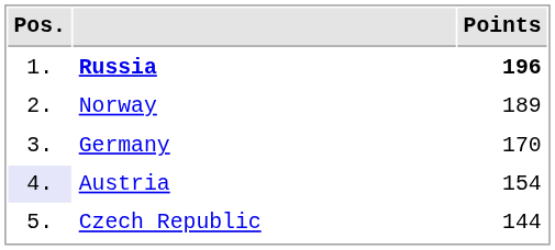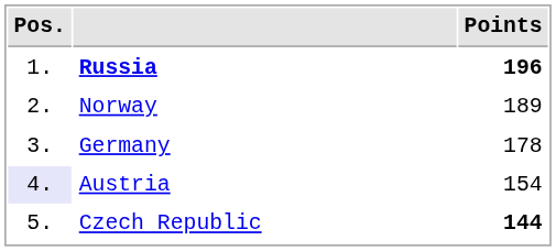Germany | Points: 170 -> 178
Czech Republic | Points: normal -> bold
